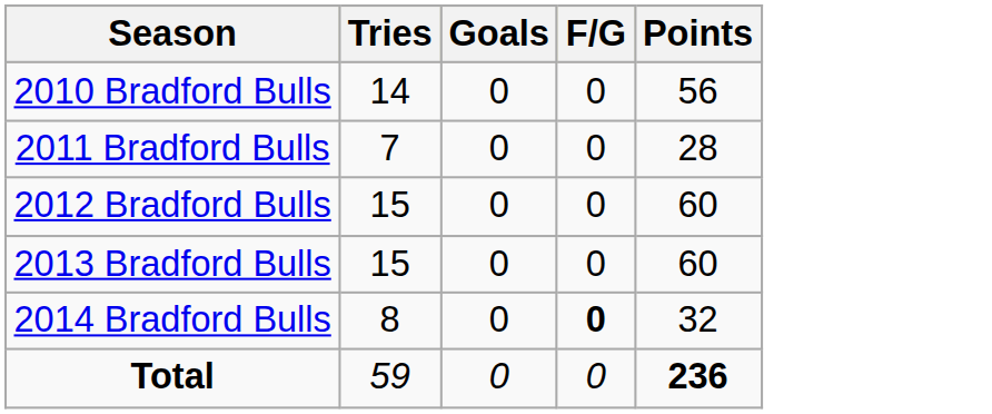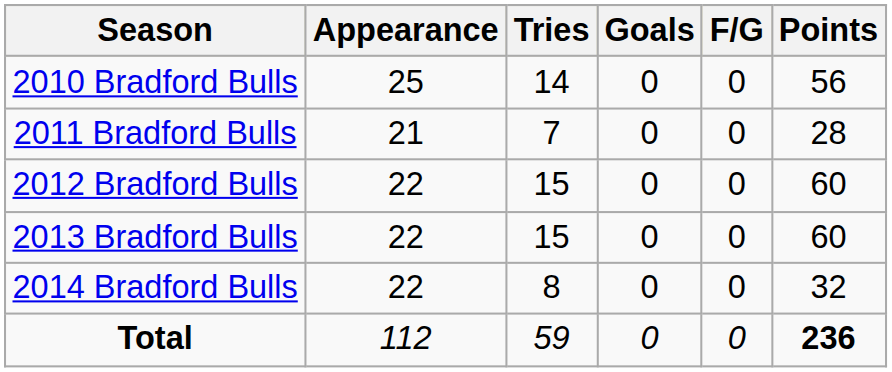+ column: Appearance | 25 | 21 | 22 | 22 | 22 | 112
2014 Bradford Bulls | F/G: bold -> normal
